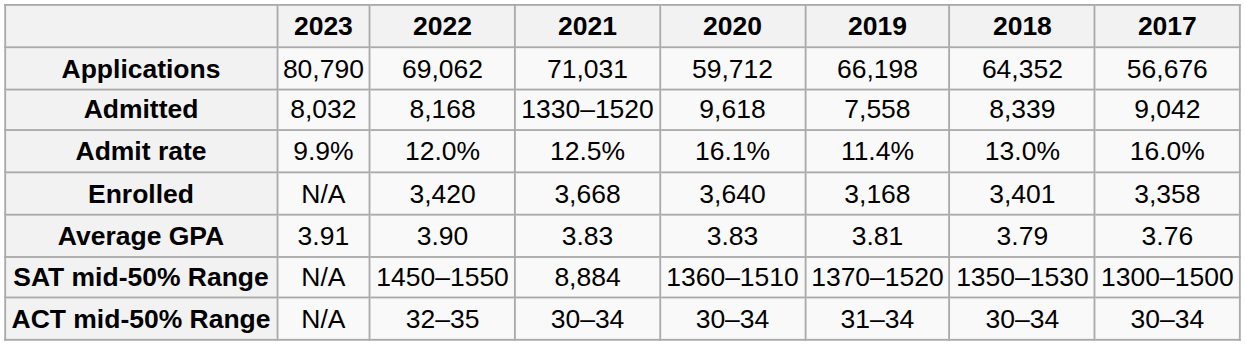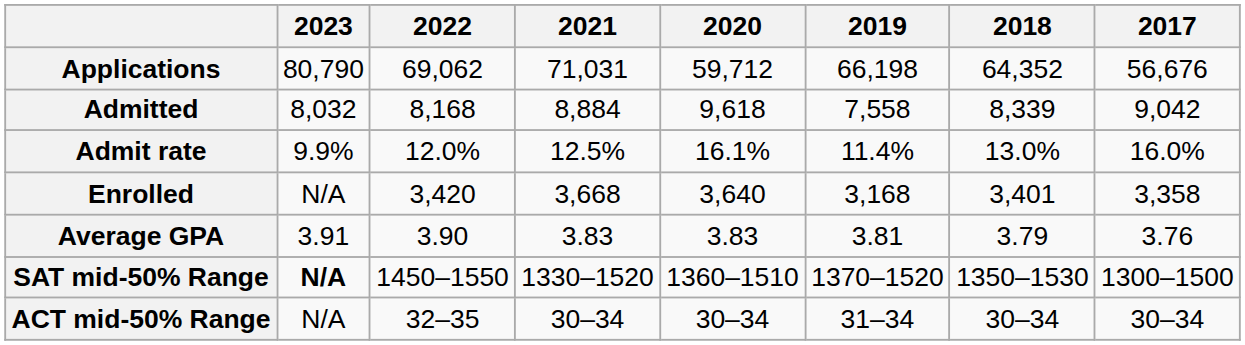Admitted | 2021: 1330–1520 -> 8,884
SAT mid-50% Range | 2023: normal -> bold
SAT mid-50% Range | 2021: 8,884 -> 1330–1520
